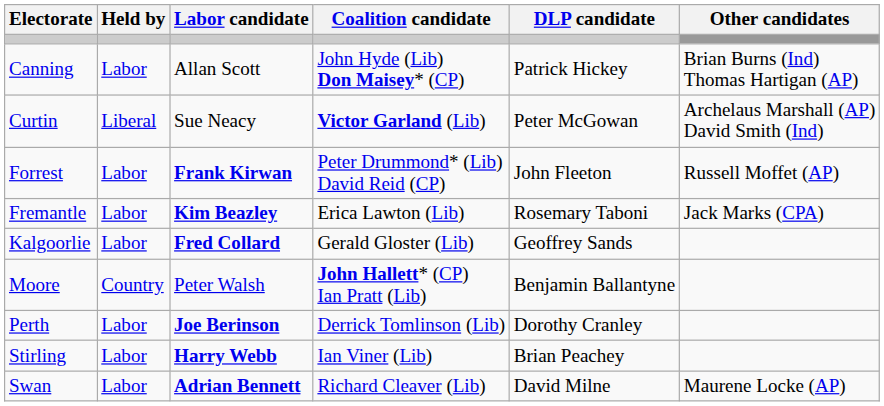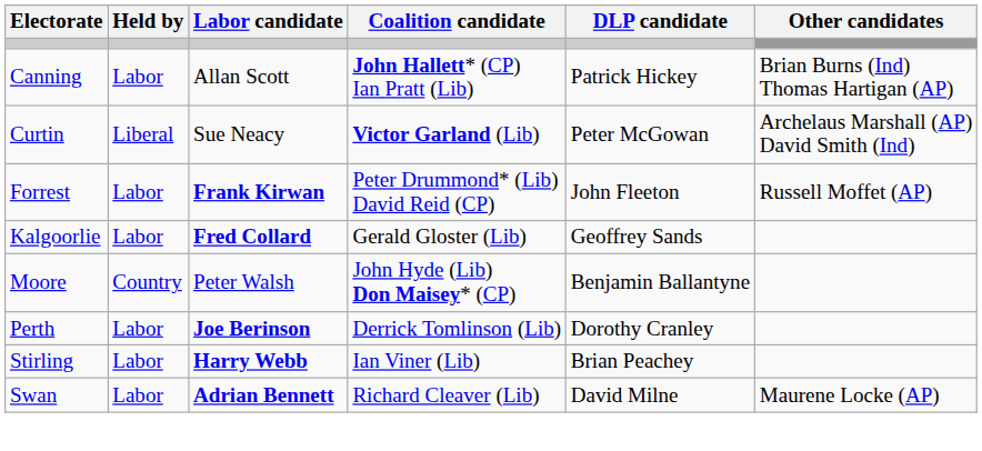Canning | Coalition candidate: John Hyde (Lib) Don Maisey* (CP) -> John Hallett* (CP) Ian Pratt (Lib)
- row: Fremantle | Labor | Kim Beazley | Erica Lawton (Lib) | Rosemary Taboni | Jack Marks (CPA)
Moore | Coalition candidate: John Hallett* (CP) Ian Pratt (Lib) -> John Hyde (Lib) Don Maisey* (CP)
